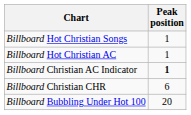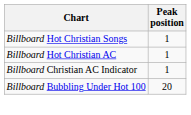Billboard Christian AC Indicator | Peak position: bold -> normal
- row: Billboard Christian CHR | 6
